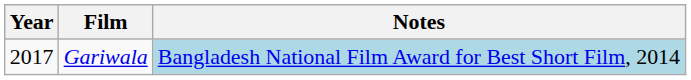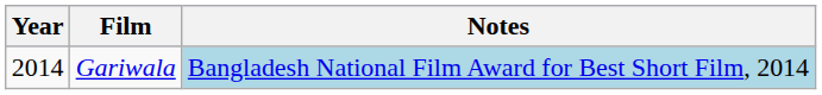Gariwala | Year: 2017 -> 2014
